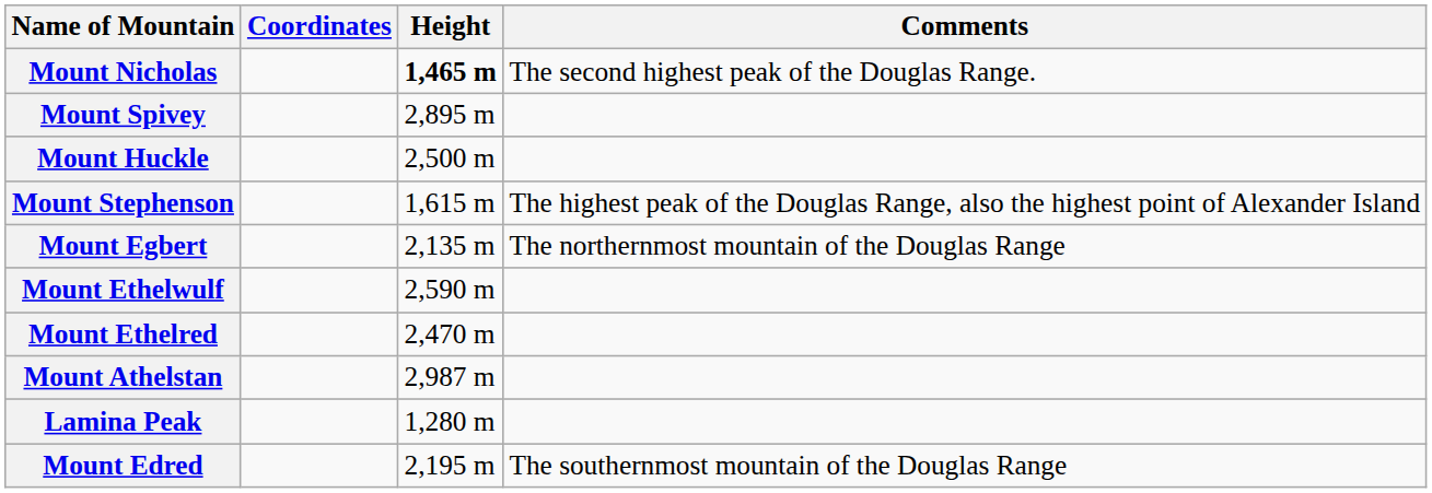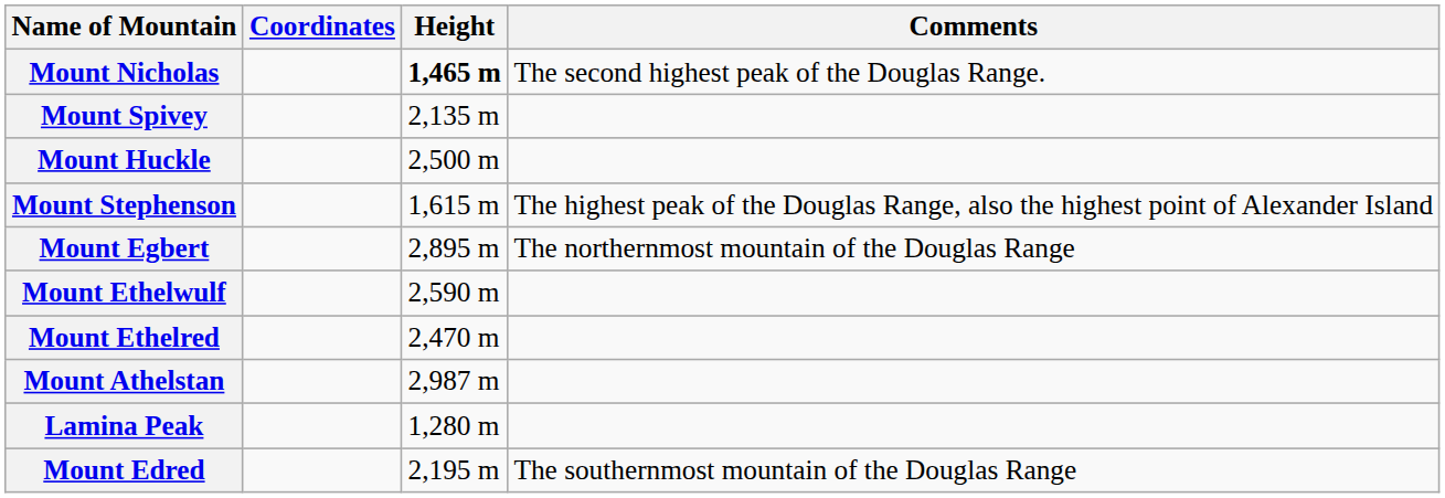Mount Spivey | Height: 2,895 m -> 2,135 m
Mount Egbert | Height: 2,135 m -> 2,895 m
